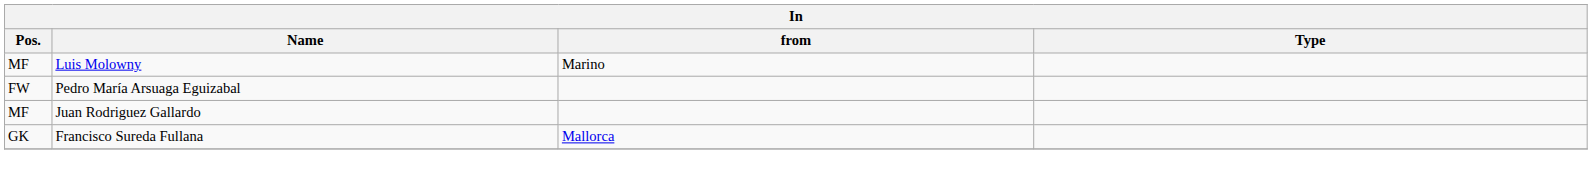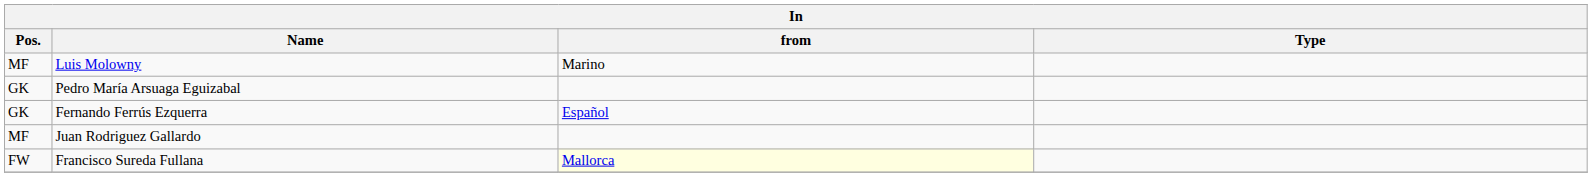Pedro María Arsuaga Eguizabal | Pos.: FW -> GK
+ row: GK | Fernando Ferrús Ezquerra | Español
Francisco Sureda Fullana | Pos.: GK -> FW
Francisco Sureda Fullana | from: no background -> lightyellow background
